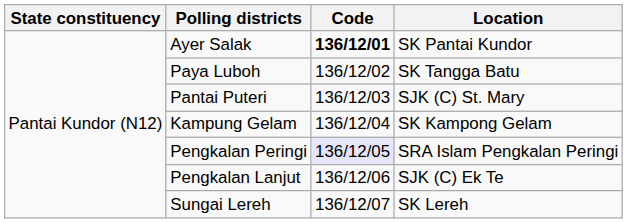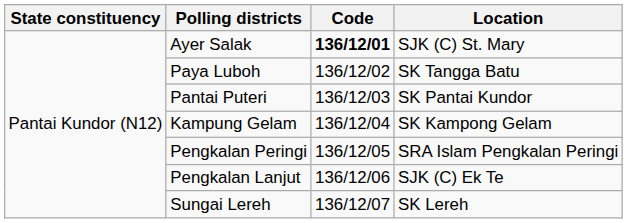Ayer Salak | Location: SK Pantai Kundor -> SJK (C) St. Mary
Pantai Puteri | Location: SJK (C) St. Mary -> SK Pantai Kundor
Pengkalan Peringi | Code: lavender background -> no background
